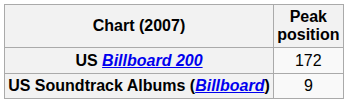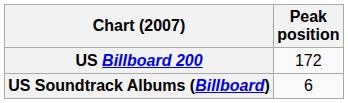US Soundtrack Albums (Billboard) | Peak position: 9 -> 6
